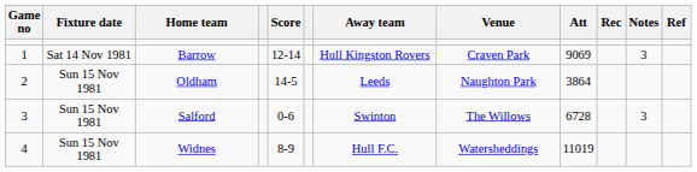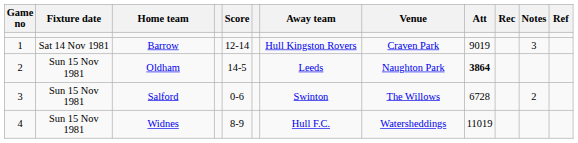Barrow | Att: 9069 -> 9019
Oldham | Att: normal -> bold
Salford | Notes: 3 -> 2
